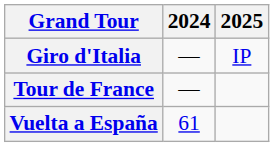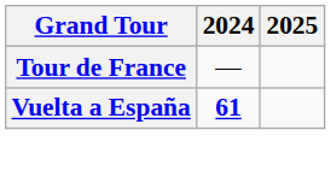- row: Giro d'Italia | — | IP
Vuelta a España | 2024: normal -> bold
